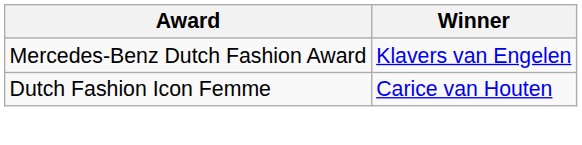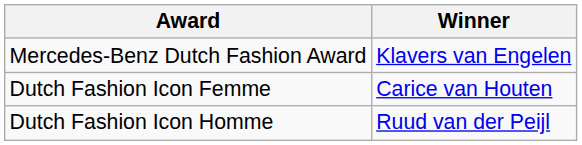+ row: Dutch Fashion Icon Homme | Ruud van der Peijl
